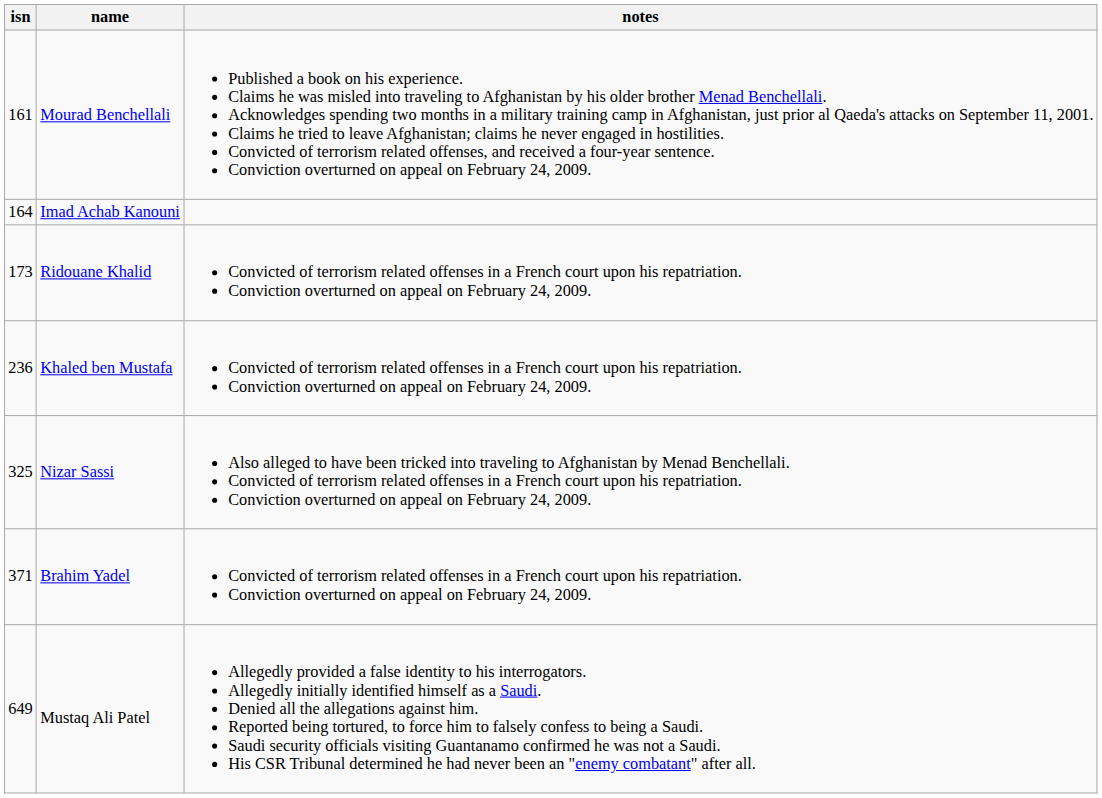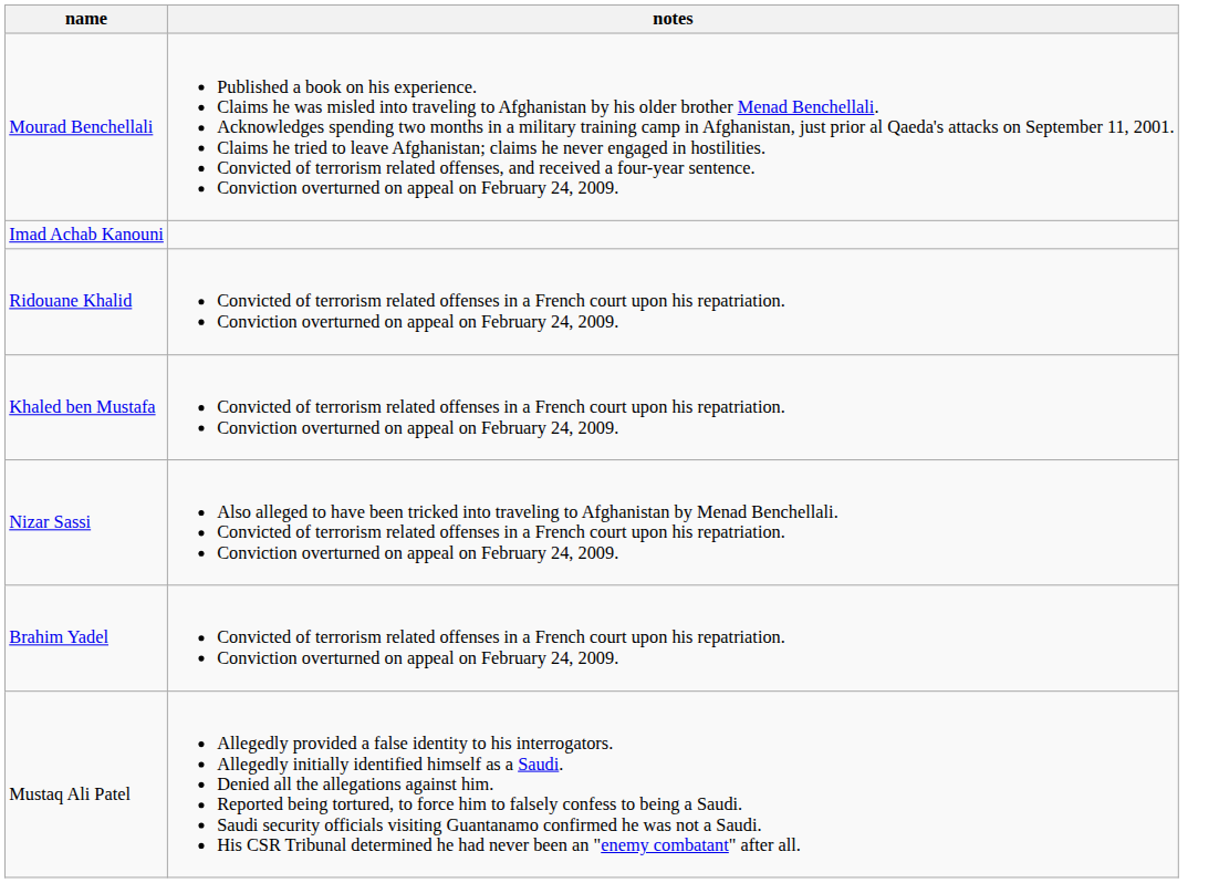- column: isn | 161 | 164 | 173 | 236 | 325 | 371 | 649
